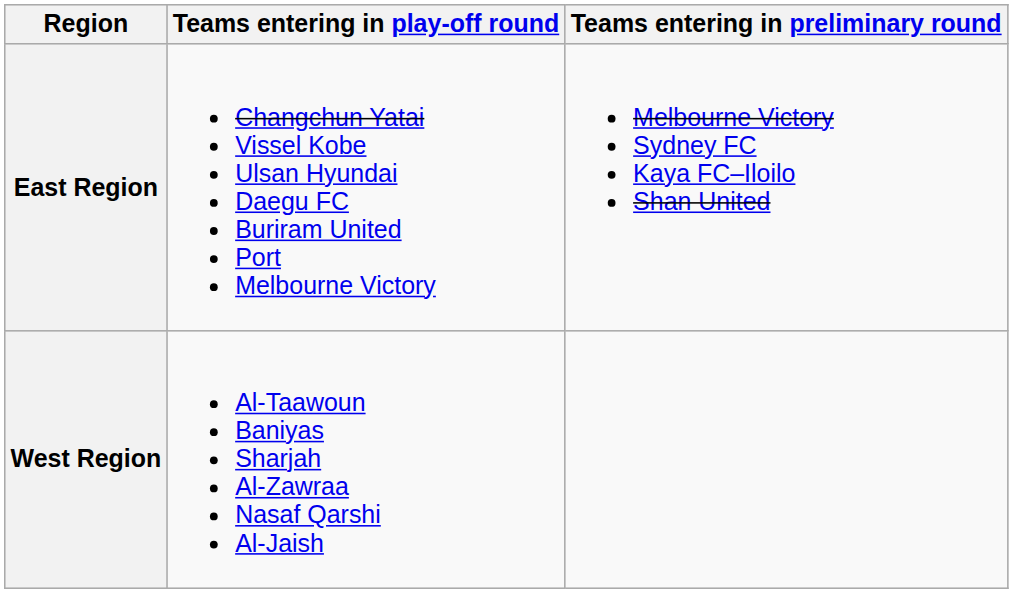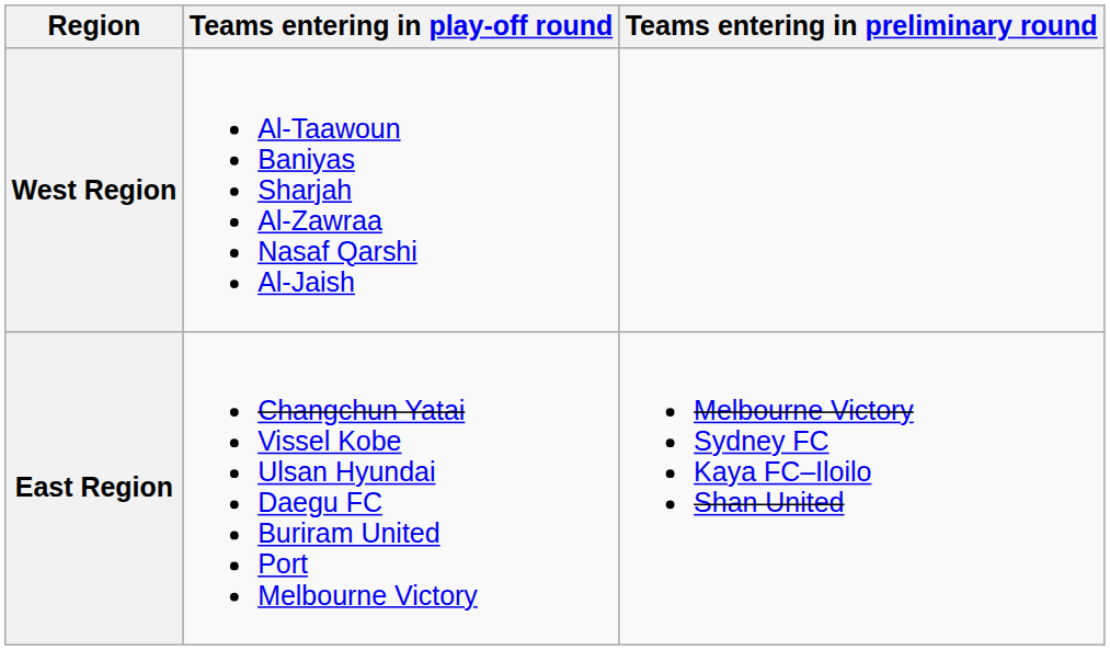rows swapped: West Region <-> East Region
